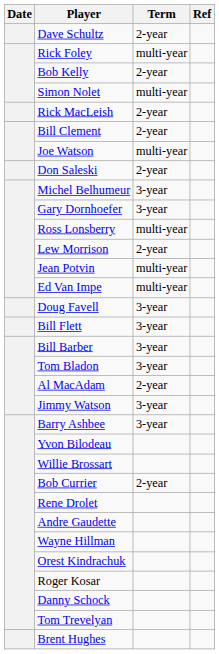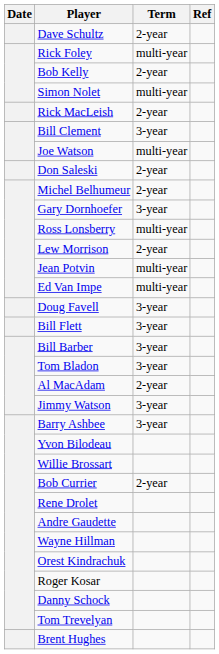Bill Clement | Term: 2-year -> 3-year
Michel Belhumeur | Term: 3-year -> 2-year
